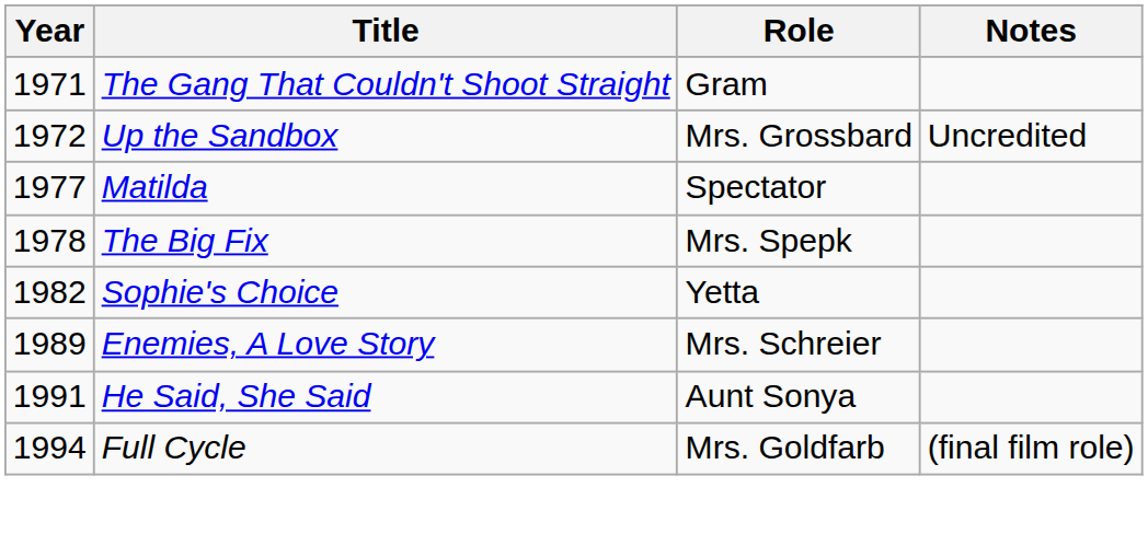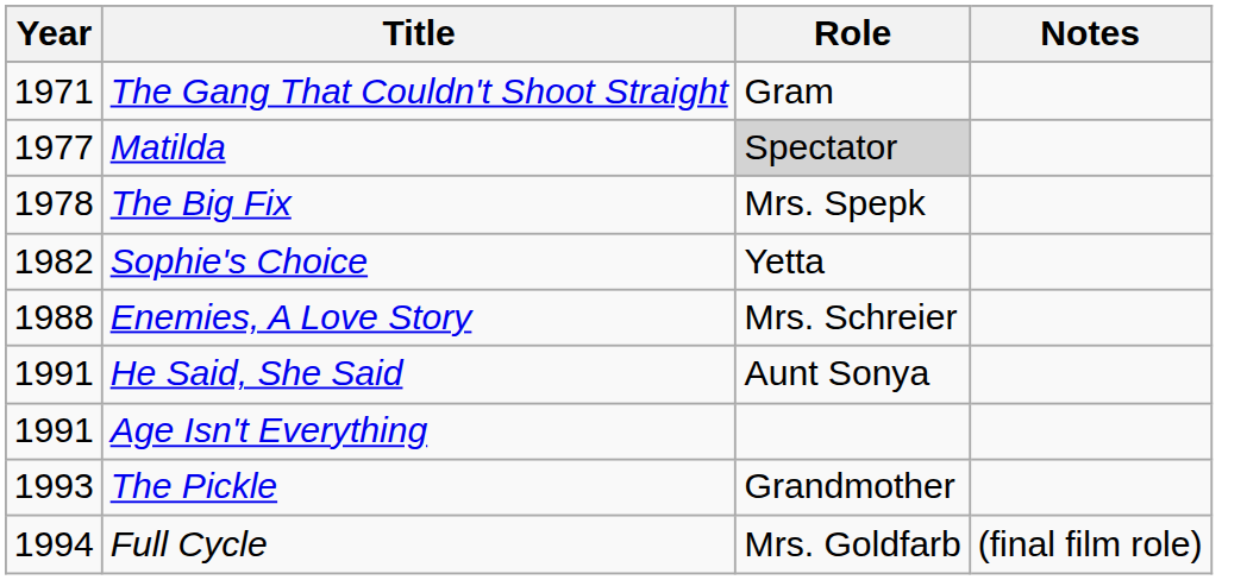- row: 1972 | Up the Sandbox | Mrs. Grossbard | Uncredited
Matilda | Role: no background -> lightgrey background
Enemies, A Love Story | Year: 1989 -> 1988
+ row: 1991 | Age Isn't Everything
+ row: 1993 | The Pickle | Grandmother
